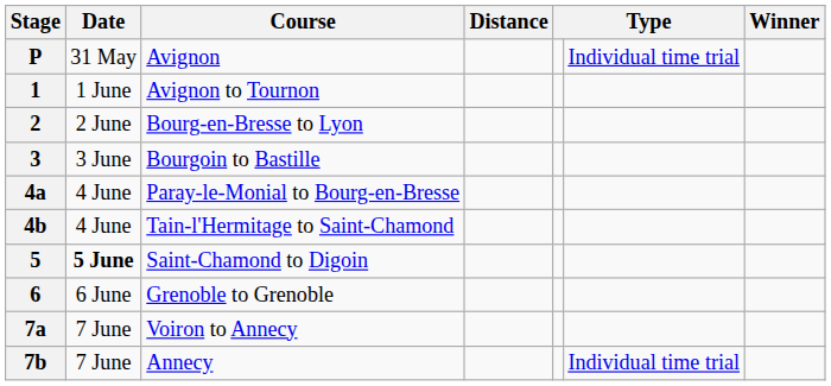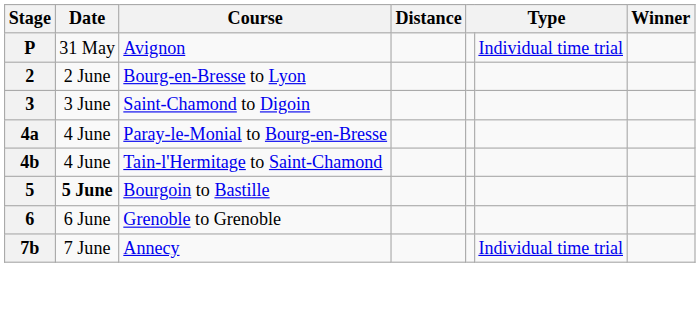- row: 1 | 1 June | Avignon to Tournon
3 | Course: Bourgoin to Bastille -> Saint-Chamond to Digoin
5 | Course: Saint-Chamond to Digoin -> Bourgoin to Bastille
- row: 7a | 7 June | Voiron to Annecy
